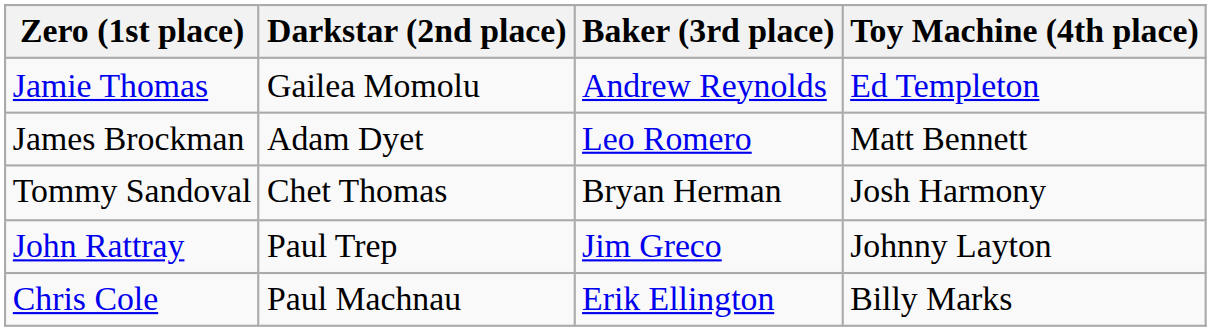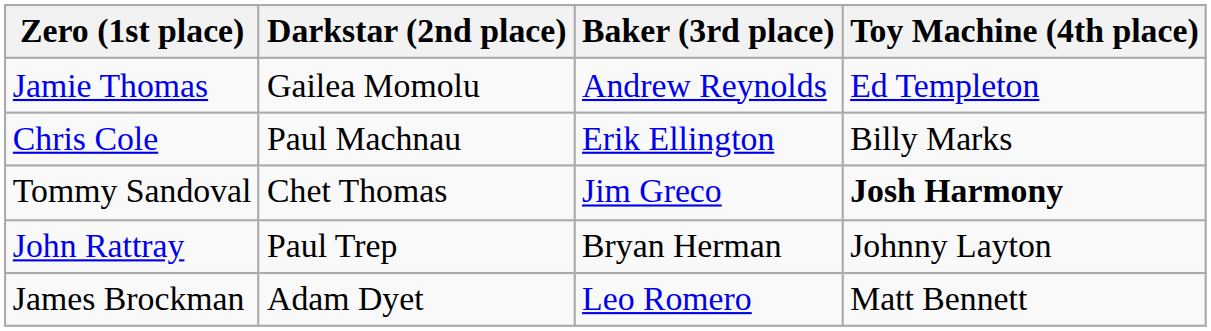rows swapped: Chris Cole <-> James Brockman
Tommy Sandoval | Baker (3rd place): Bryan Herman -> Jim Greco
Tommy Sandoval | Toy Machine (4th place): normal -> bold
John Rattray | Baker (3rd place): Jim Greco -> Bryan Herman
